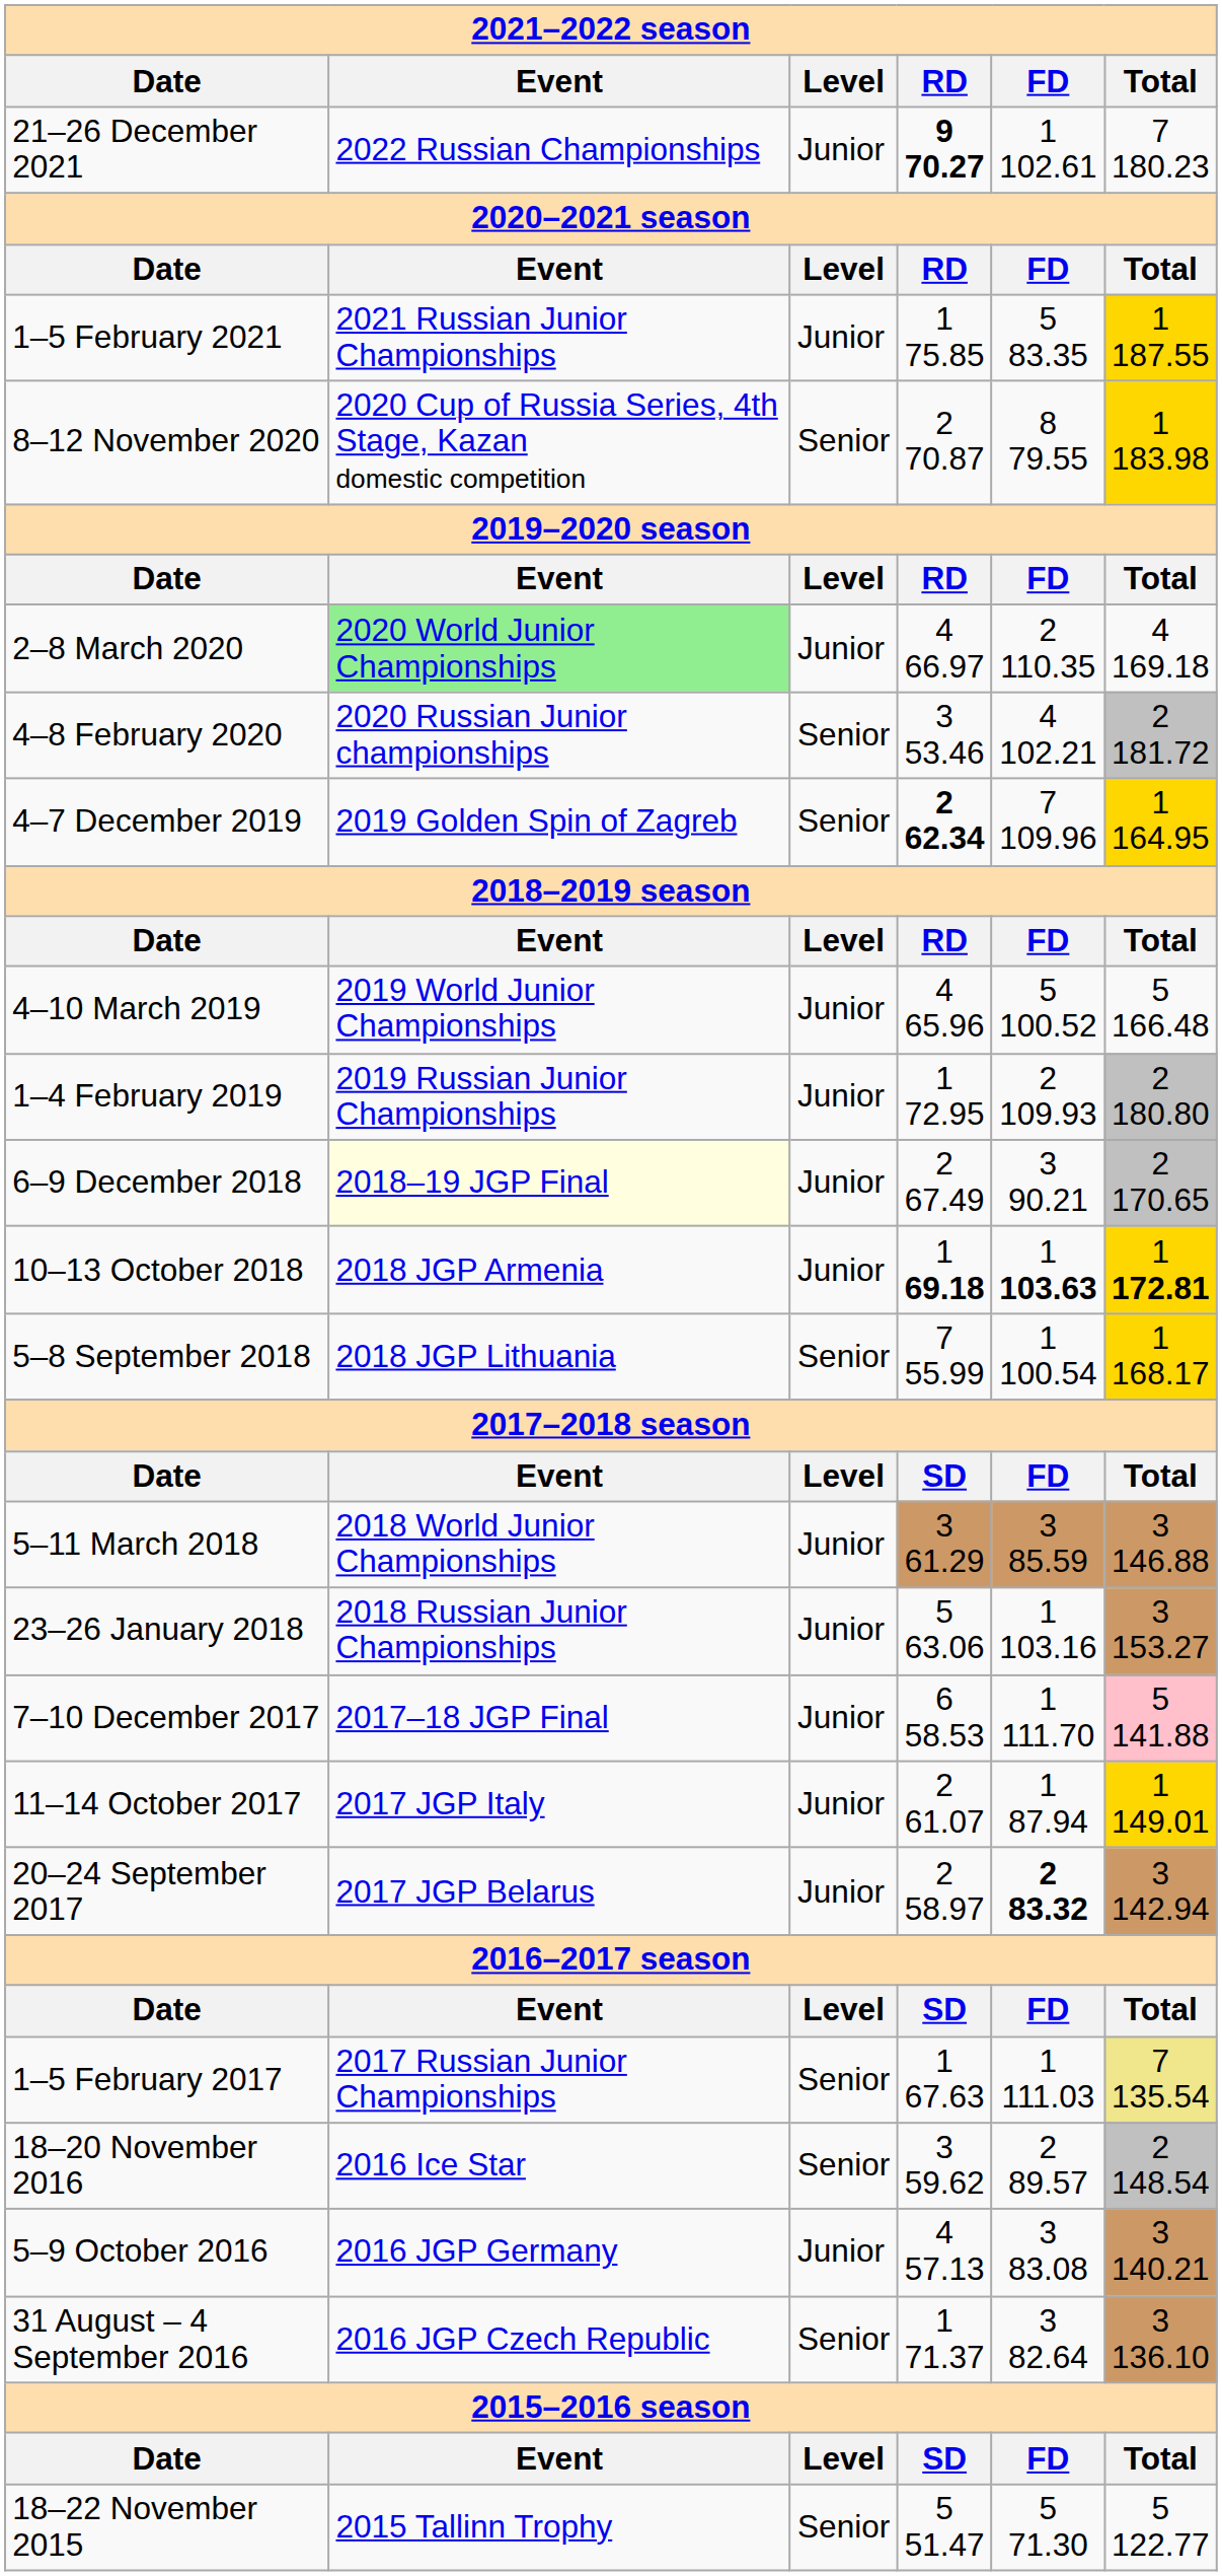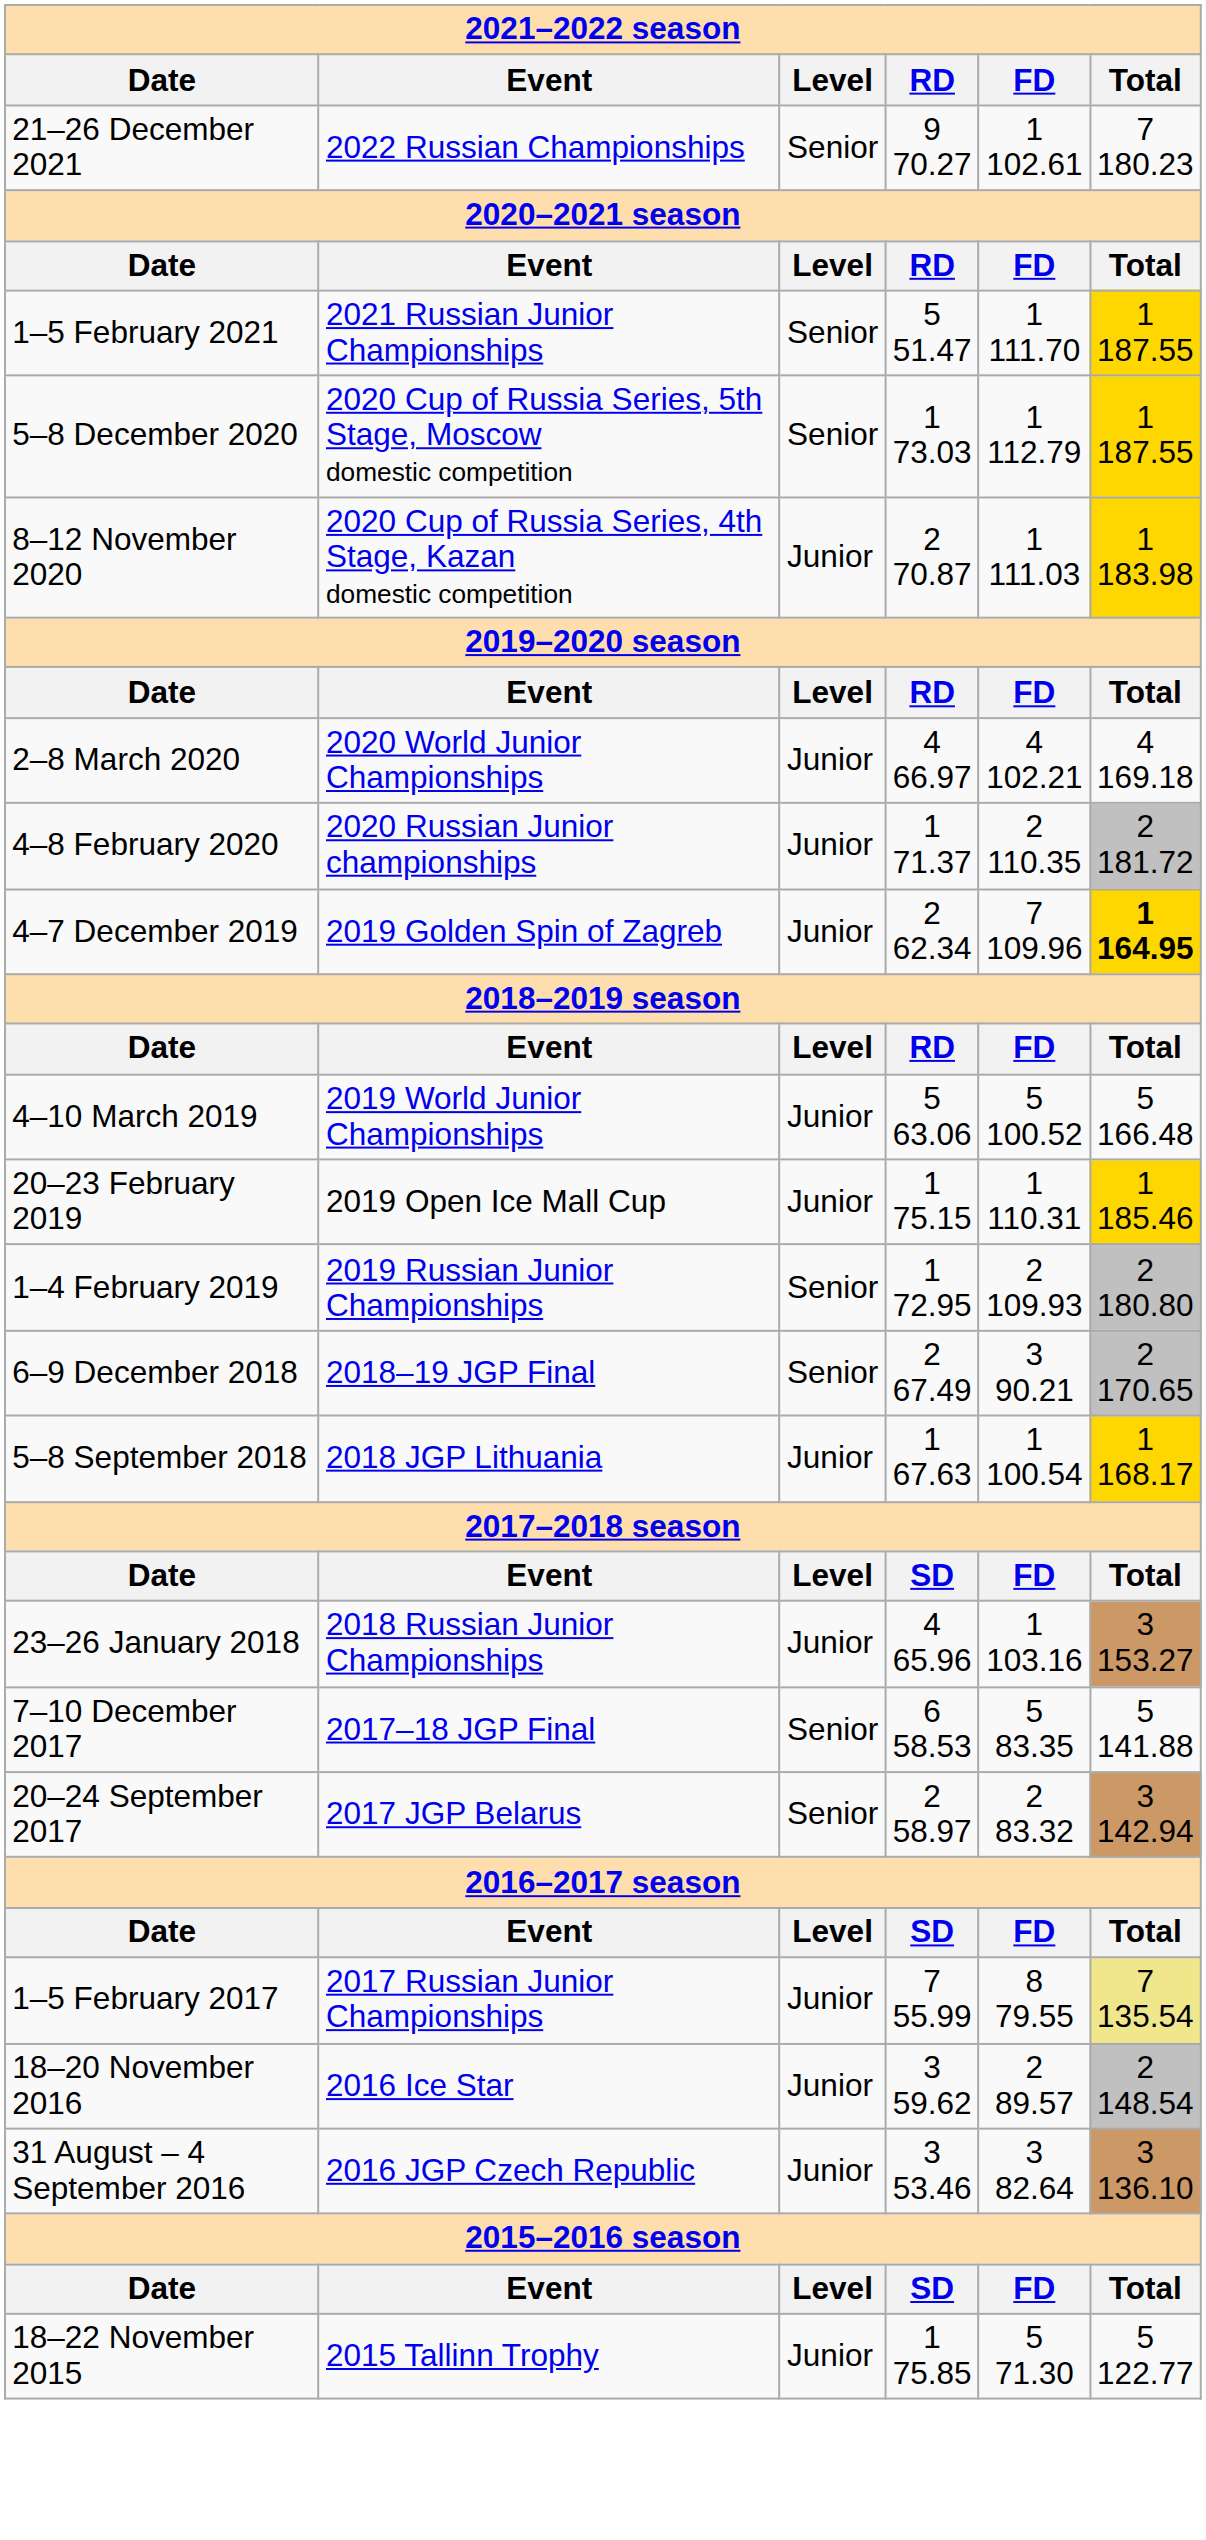21–26 December 2021 | column 3: Junior -> Senior
21–26 December 2021 | column 4: bold -> normal
1–5 February 2021 | column 3: Junior -> Senior
1–5 February 2021 | column 4: 1 75.85 -> 5 51.47
1–5 February 2021 | column 5: 5 83.35 -> 1 111.70
+ row: 5–8 December 2020 | 2020 Cup of Russia Series, 5th Stage, Moscow domestic competition | Senior | 1 73.03 | 1 112.79 | 1 187.55
8–12 November 2020 | column 3: Senior -> Junior
8–12 November 2020 | column 5: 8 79.55 -> 1 111.03
2–8 March 2020 | column 2: lightgreen background -> no background
2–8 March 2020 | column 5: 2 110.35 -> 4 102.21
4–8 February 2020 | column 3: Senior -> Junior
4–8 February 2020 | column 4: 3 53.46 -> 1 71.37
4–8 February 2020 | column 5: 4 102.21 -> 2 110.35
4–7 December 2019 | column 3: Senior -> Junior
4–7 December 2019 | column 4: bold -> normal
4–7 December 2019 | column 6: normal -> bold
4–10 March 2019 | column 4: 4 65.96 -> 5 63.06
+ row: 20–23 February 2019 | 2019 Open Ice Mall Cup | Junior | 1 75.15 | 1 110.31 | 1 185.46
1–4 February 2019 | column 3: Junior -> Senior
6–9 December 2018 | column 2: lightyellow background -> no background
6–9 December 2018 | column 3: Junior -> Senior
- row: 10–13 October 2018 | 2018 JGP Armenia | Junior | 1 69.18 | 1 103.63 | 1 172.81
5–8 September 2018 | column 3: Senior -> Junior
5–8 September 2018 | column 4: 7 55.99 -> 1 67.63
- row: 5–11 March 2018 | 2018 World Junior Championships | Junior | 3 61.29 | 3 85.59 | 3 146.88
23–26 January 2018 | column 4: 5 63.06 -> 4 65.96
7–10 December 2017 | column 3: Junior -> Senior
7–10 December 2017 | column 5: 1 111.70 -> 5 83.35
7–10 December 2017 | column 6: pink background -> no background
- row: 11–14 October 2017 | 2017 JGP Italy | Junior | 2 61.07 | 1 87.94 | 1 149.01
20–24 September 2017 | column 3: Junior -> Senior
20–24 September 2017 | column 5: bold -> normal
1–5 February 2017 | column 3: Senior -> Junior
1–5 February 2017 | column 4: 1 67.63 -> 7 55.99
1–5 February 2017 | column 5: 1 111.03 -> 8 79.55
18–20 November 2016 | column 3: Senior -> Junior
- row: 5–9 October 2016 | 2016 JGP Germany | Junior | 4 57.13 | 3 83.08 | 3 140.21
31 August – 4 September 2016 | column 3: Senior -> Junior
31 August – 4 September 2016 | column 4: 1 71.37 -> 3 53.46
18–22 November 2015 | column 3: Senior -> Junior
18–22 November 2015 | column 4: 5 51.47 -> 1 75.85
